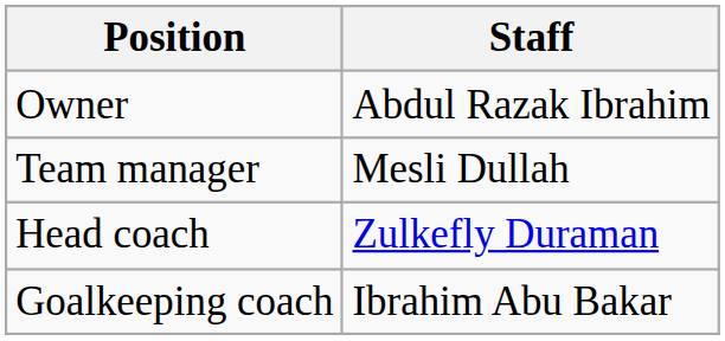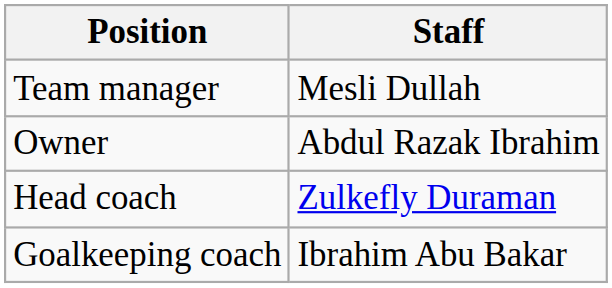rows swapped: Owner <-> Team manager
